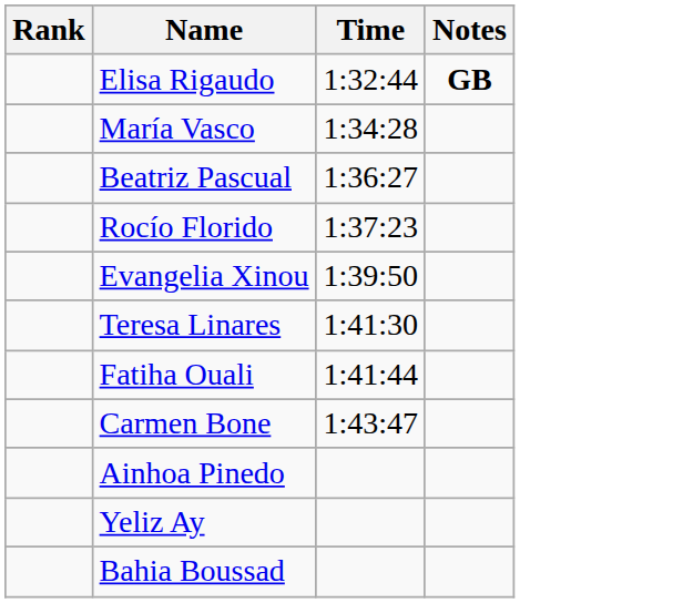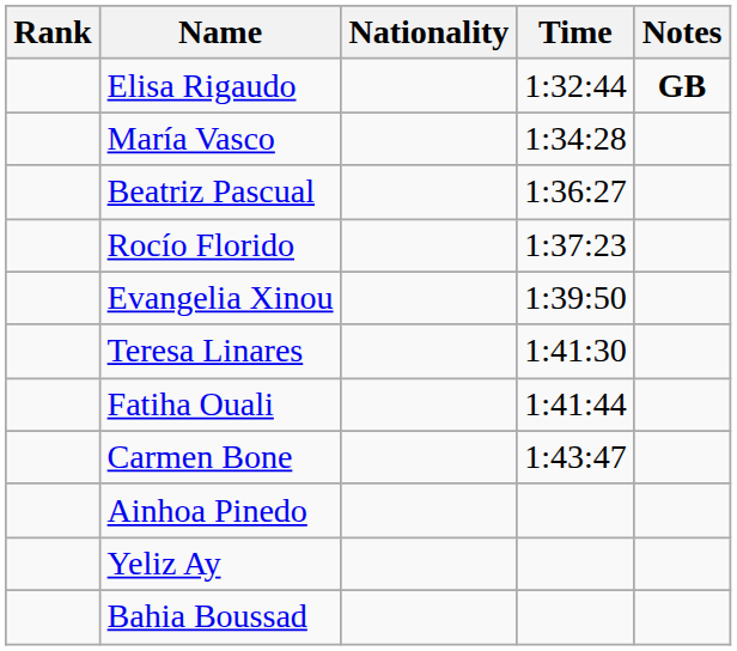+ column: Nationality
